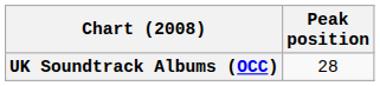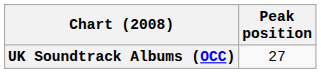UK Soundtrack Albums (OCC) | Peak position: 28 -> 27
